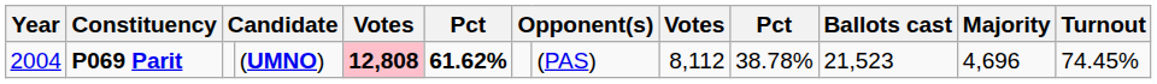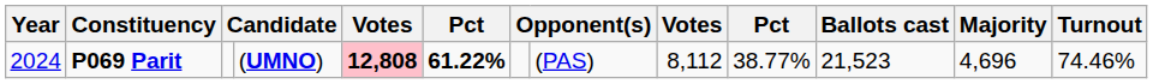P069 Parit | Year: 2004 -> 2024
P069 Parit | column 6: 61.62% -> 61.22%
P069 Parit | column 10: 38.78% -> 38.77%
P069 Parit | Turnout: 74.45% -> 74.46%
